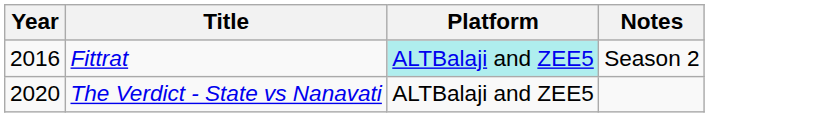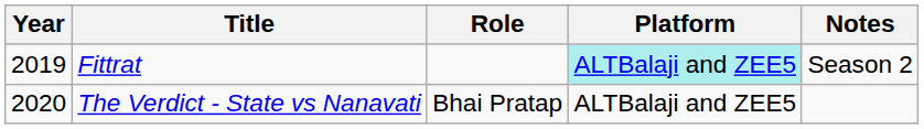+ column: Role | Bhai Pratap
Fittrat | Year: 2016 -> 2019
